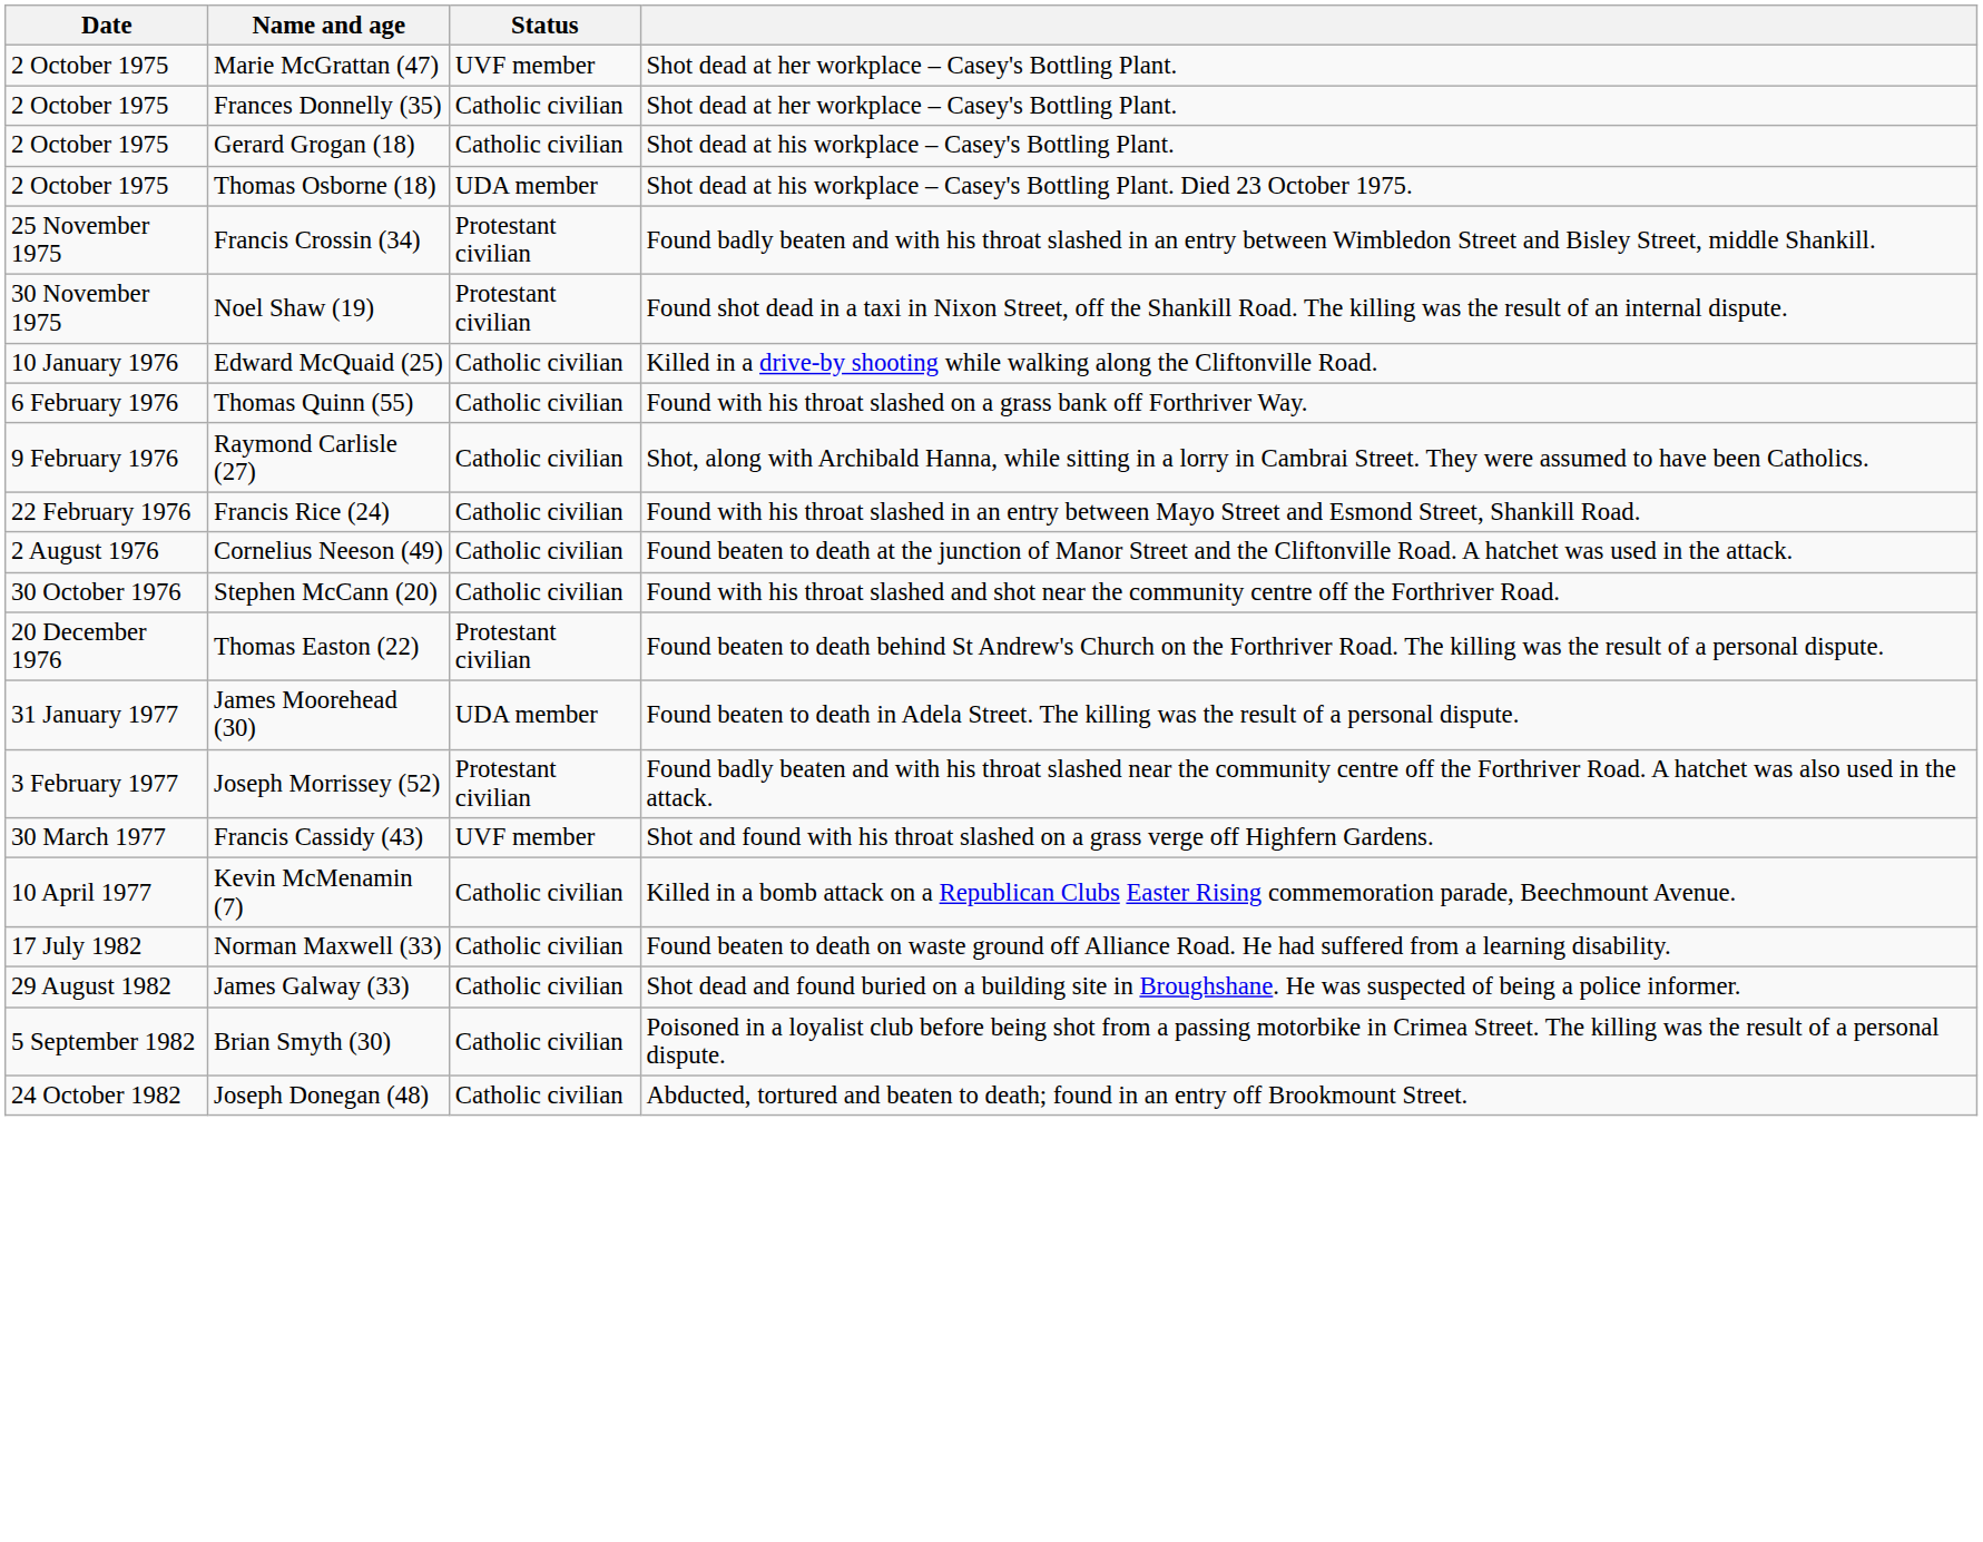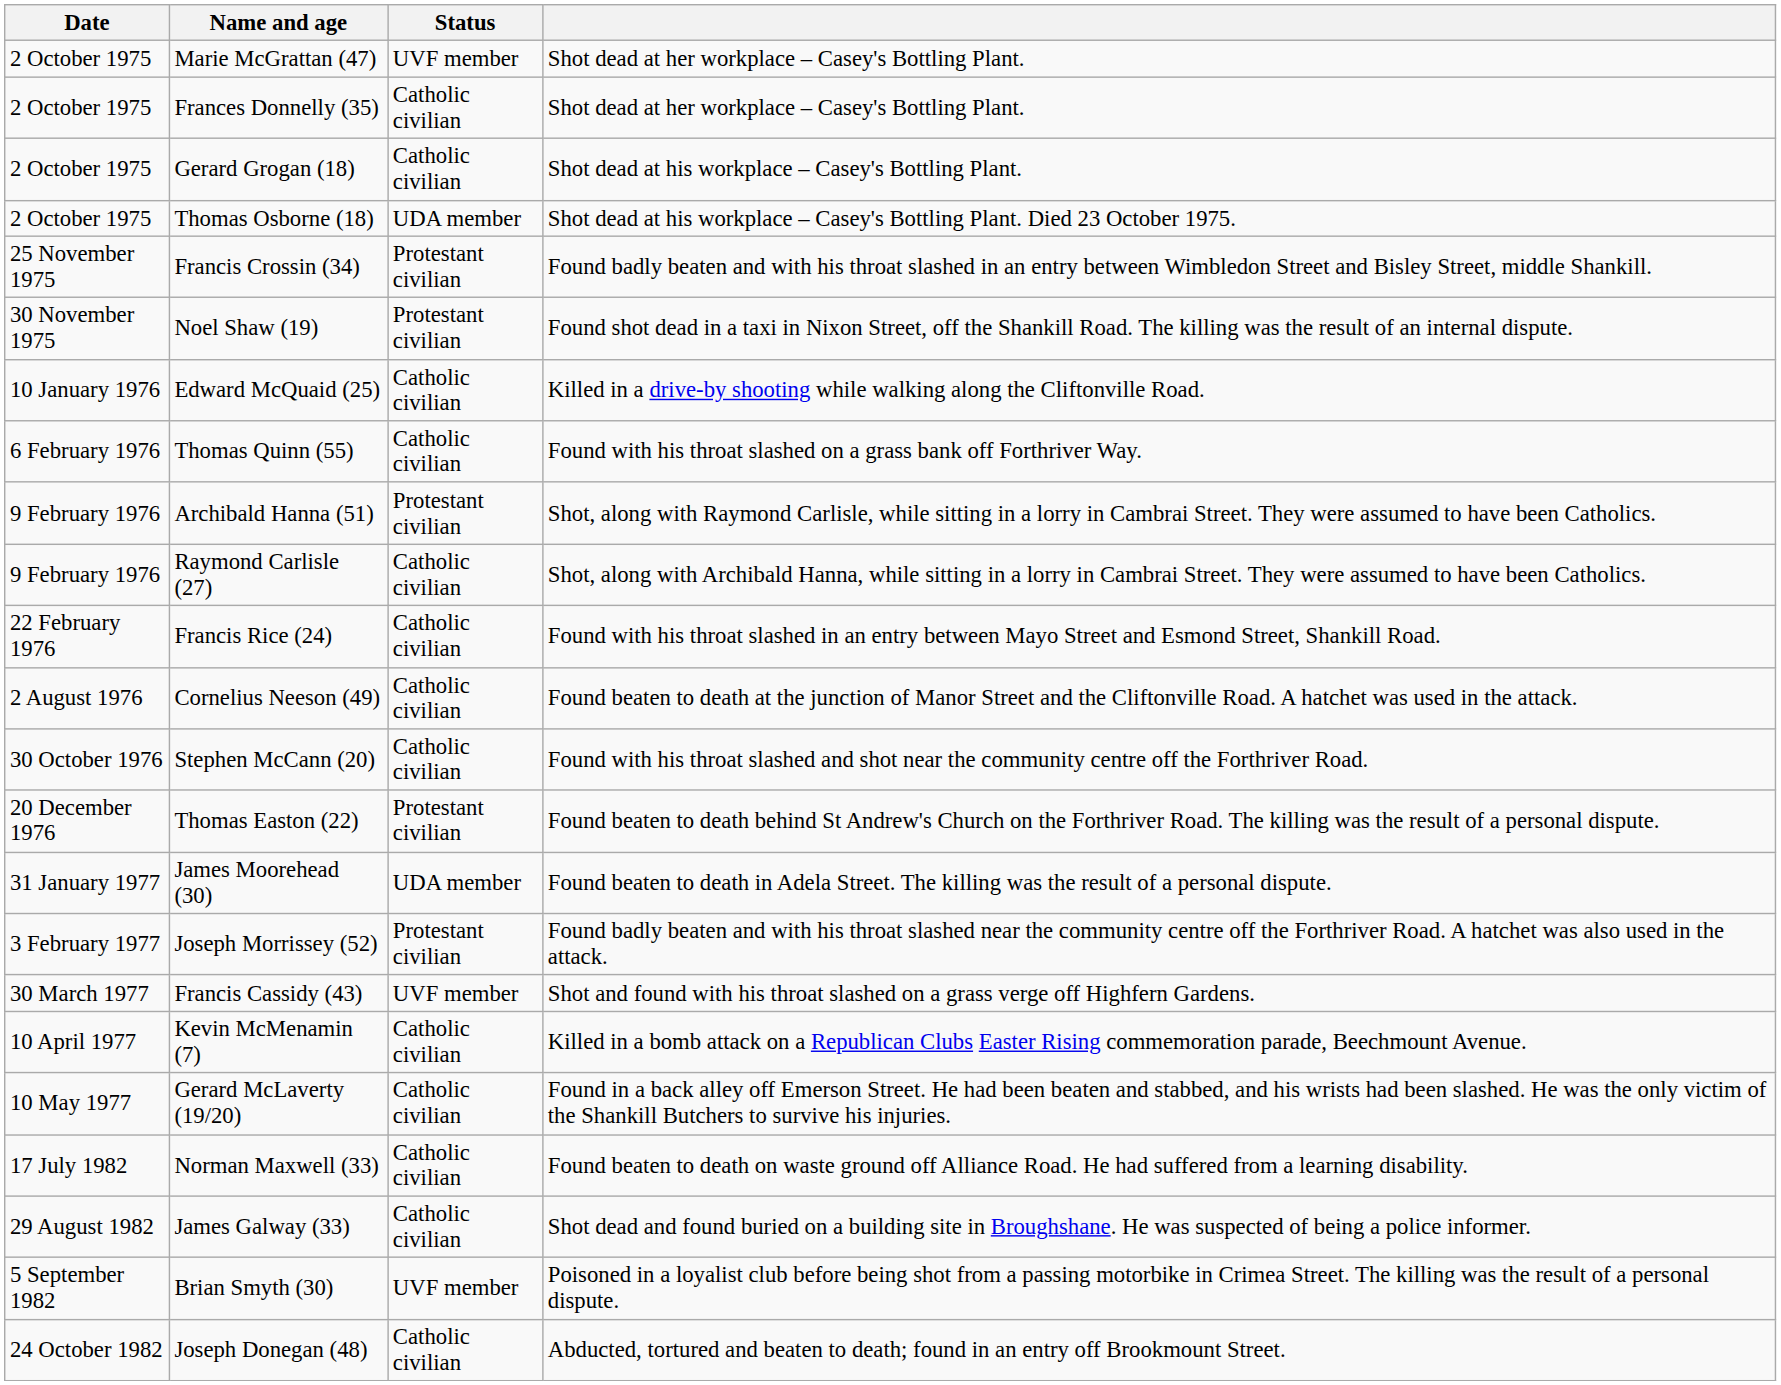+ row: 9 February 1976 | Archibald Hanna (51) | Protestant civilian | Shot, along with Raymond Carlisle, while sitting in a lorry in Cambrai Street. They were assumed to have been Catholics.
+ row: 10 May 1977 | Gerard McLaverty (19/20) | Catholic civilian | Found in a back alley off Emerson Street. He had been beaten and stabbed, and his wrists had been slashed. He was the only victim of the Shankill Butchers to survive his injuries.
Brian Smyth (30) | Status: Catholic civilian -> UVF member
